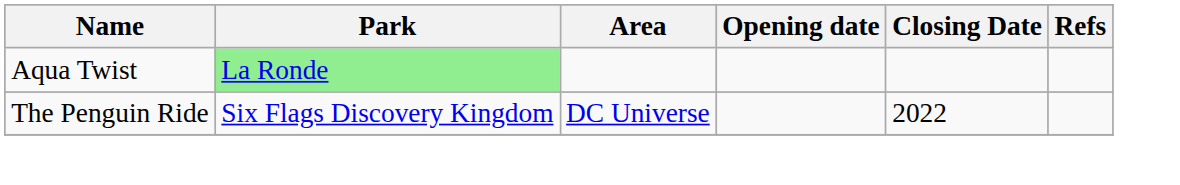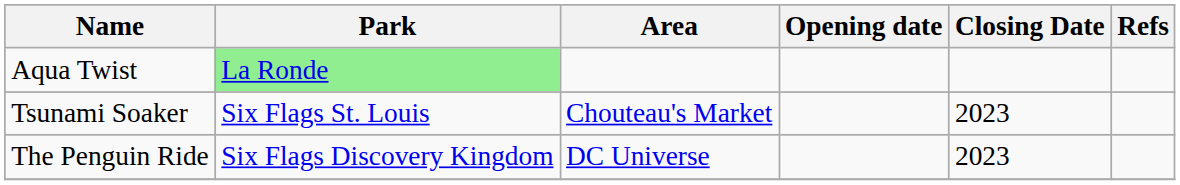+ row: Tsunami Soaker | Six Flags St. Louis | Chouteau's Market | 2023
The Penguin Ride | Closing Date: 2022 -> 2023
